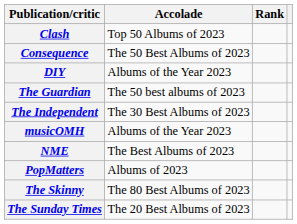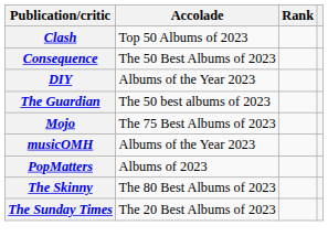- row: The Independent | The 30 Best Albums of 2023
+ row: Mojo | The 75 Best Albums of 2023
- row: NME | The Best Albums of 2023
